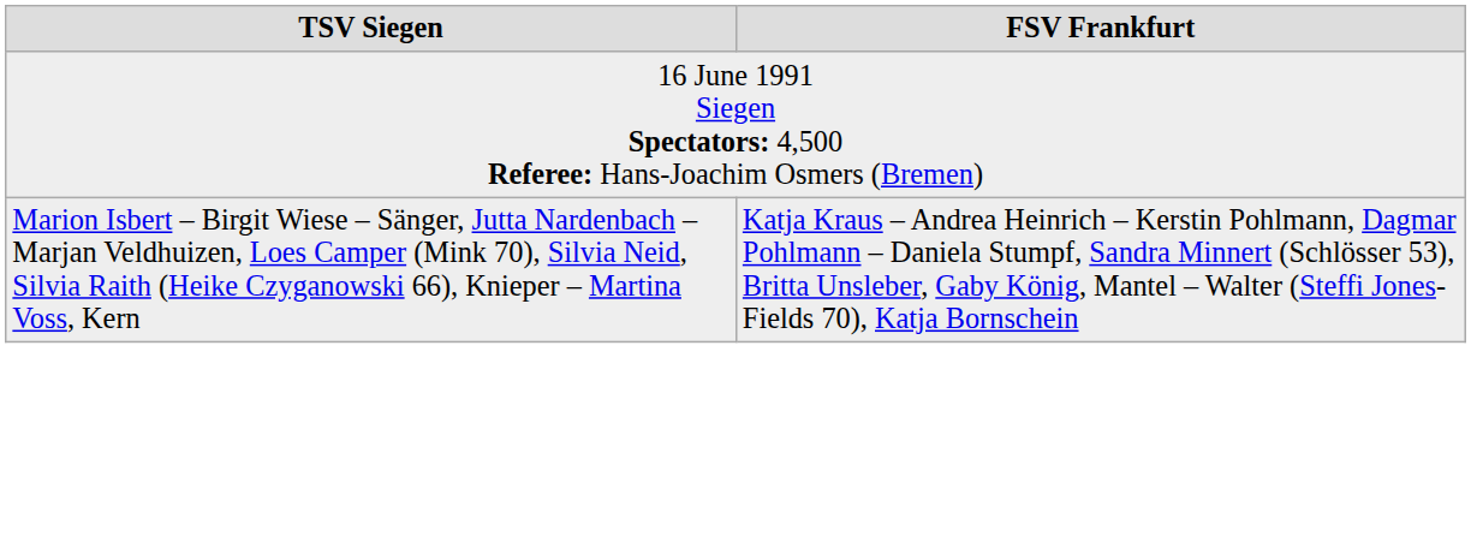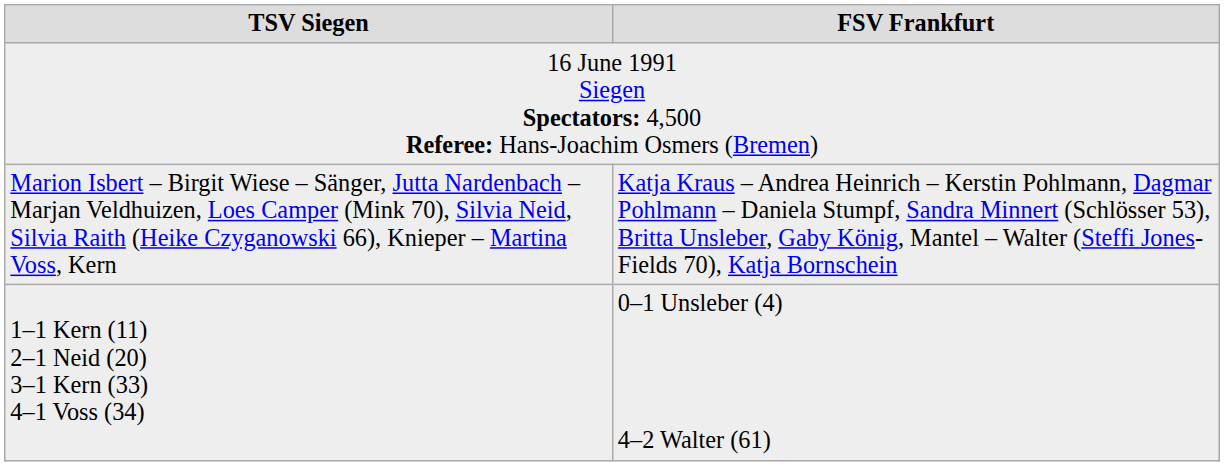+ row: 1–1 Kern (11) 2–1 Neid (20) 3–1 Kern (33) 4–1 Voss (34) | 0–1 Unsleber (4) 4–2 Walter (61)
